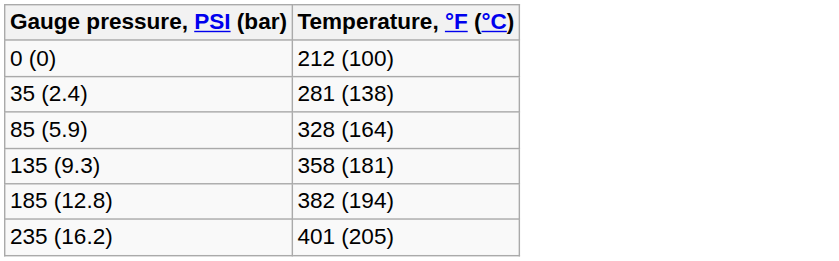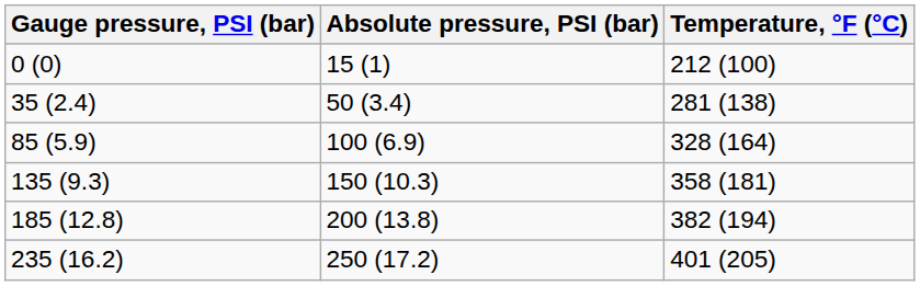+ column: Absolute pressure, PSI (bar) | 15 (1) | 50 (3.4) | 100 (6.9) | 150 (10.3) | 200 (13.8) | 250 (17.2)
